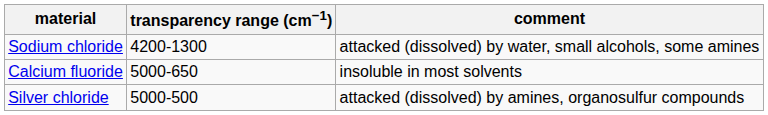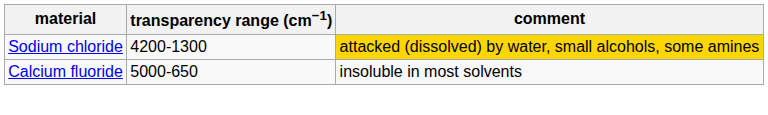Sodium chloride | comment: no background -> gold background
- row: Silver chloride | 5000-500 | attacked (dissolved) by amines, organosulfur compounds
